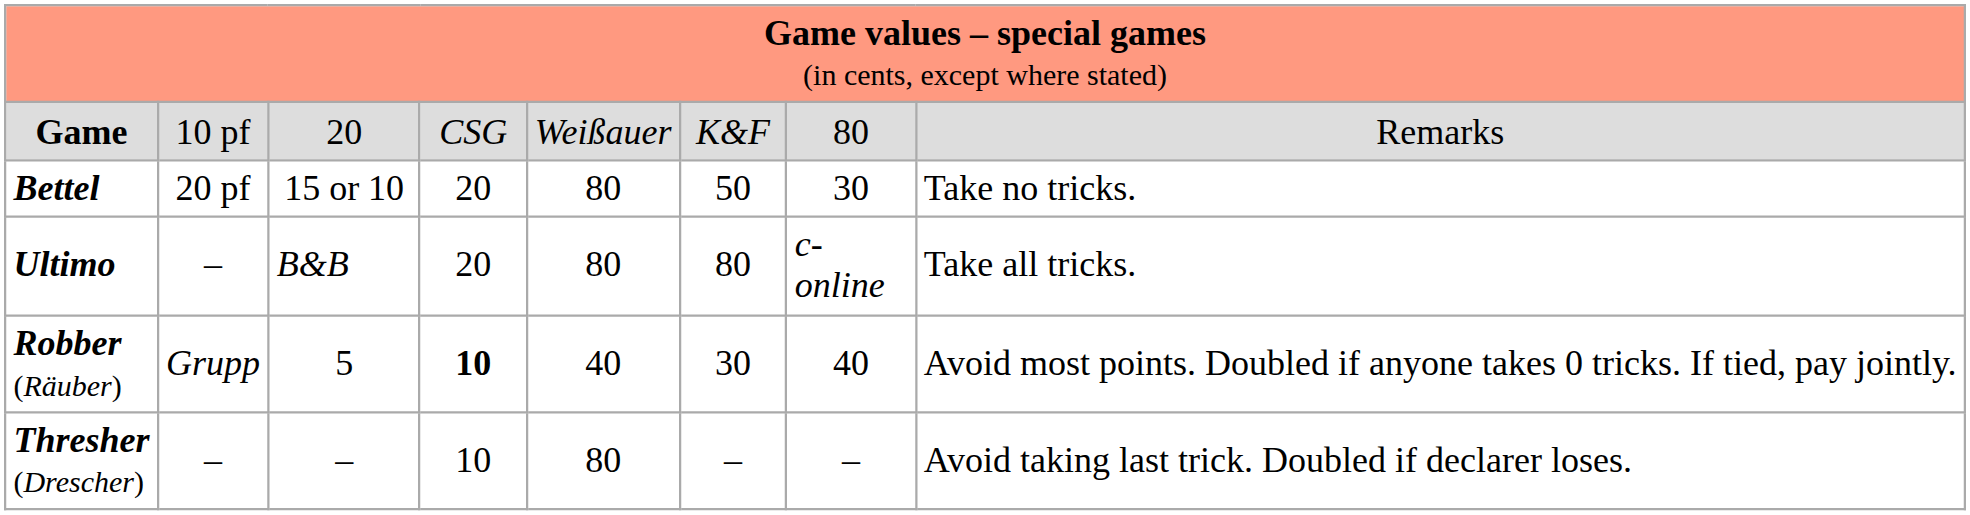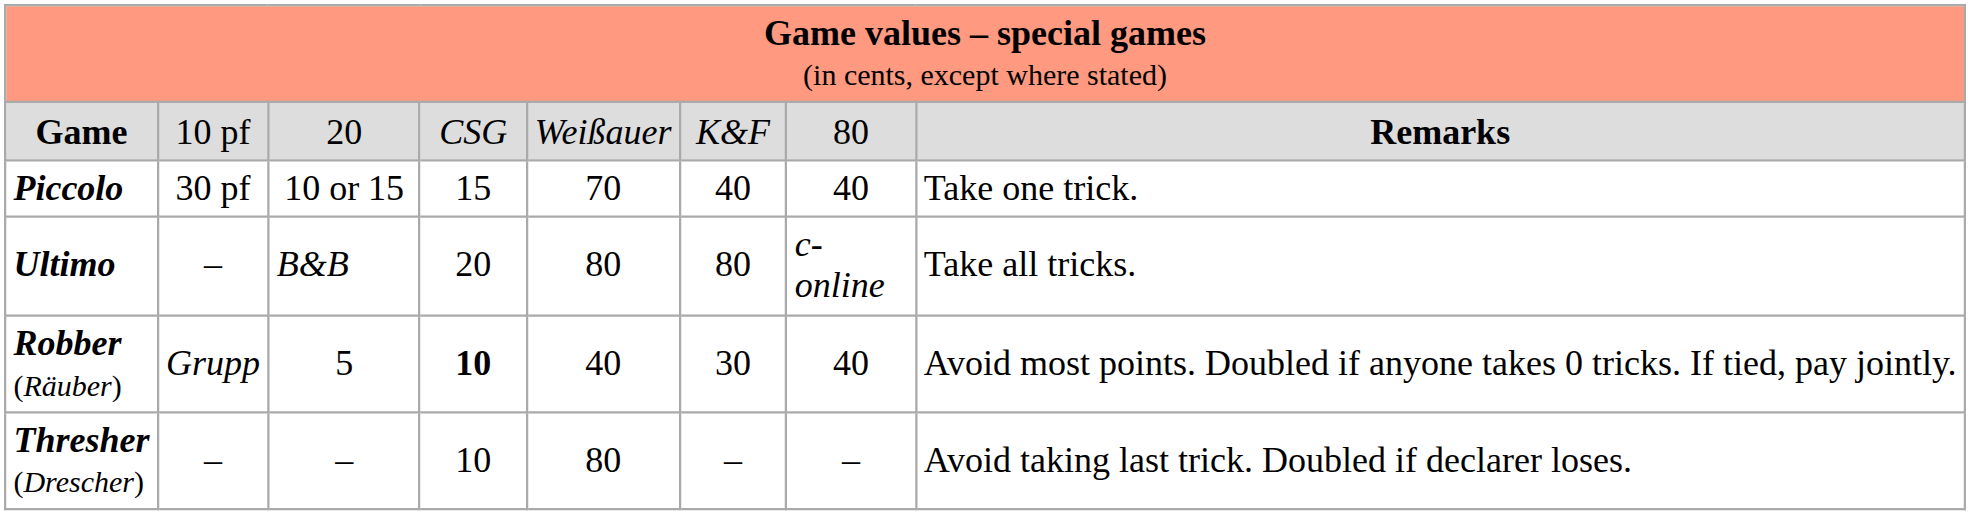Game | column 8: normal -> bold
+ row: Piccolo | 30 pf | 10 or 15 | 15 | 70 | 40 | 40 | Take one trick.
- row: Bettel | 20 pf | 15 or 10 | 20 | 80 | 50 | 30 | Take no tricks.
